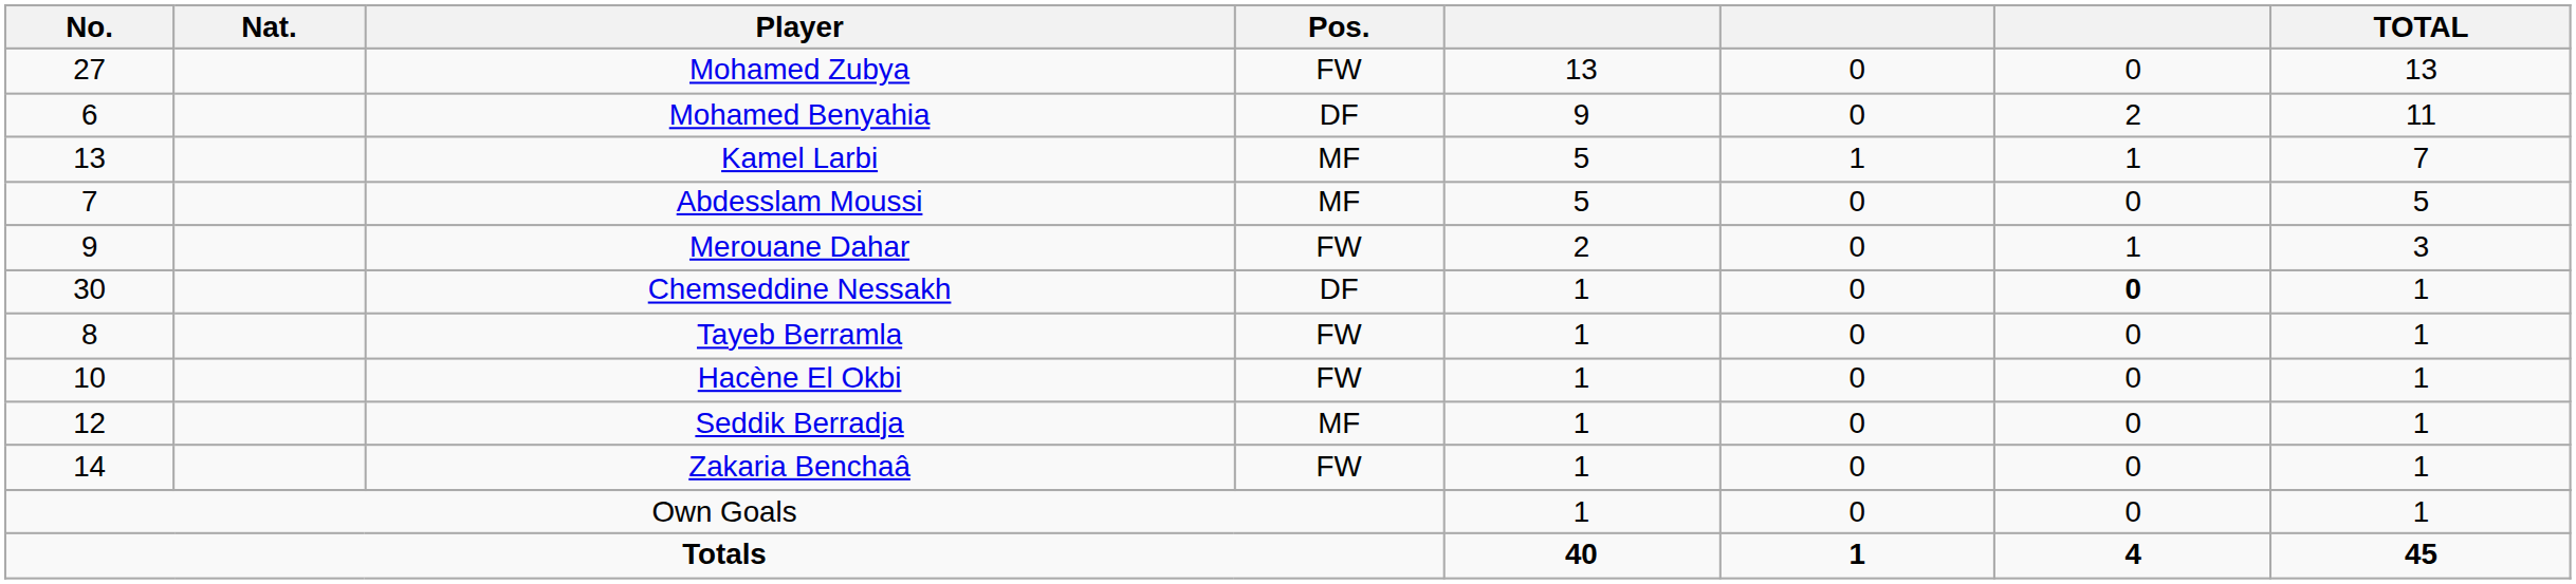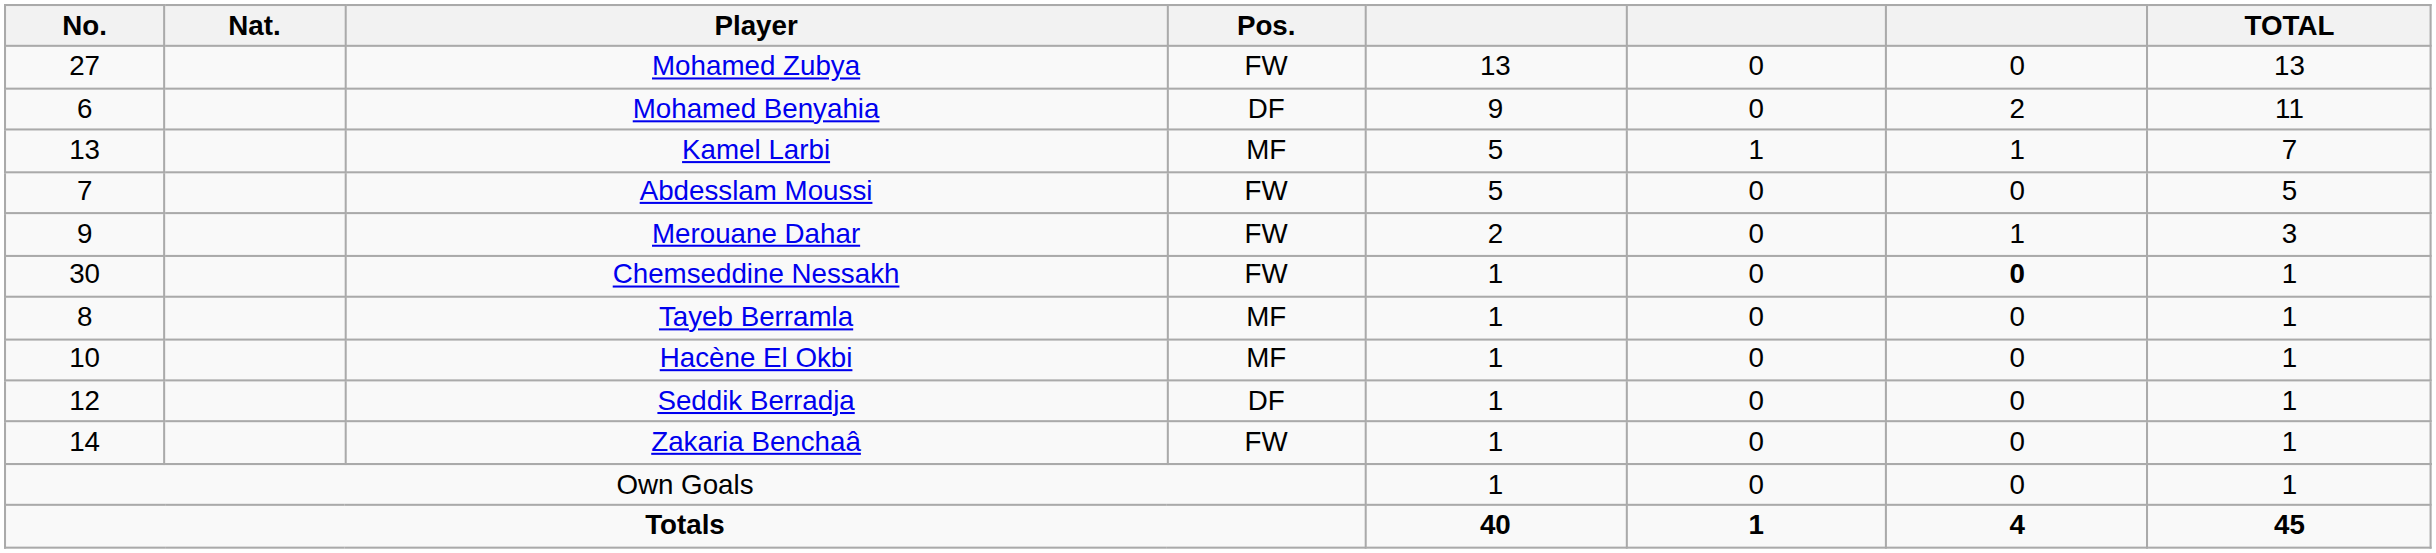Abdesslam Moussi | Pos.: MF -> FW
Chemseddine Nessakh | Pos.: DF -> FW
Tayeb Berramla | Pos.: FW -> MF
Hacène El Okbi | Pos.: FW -> MF
Seddik Berradja | Pos.: MF -> DF
